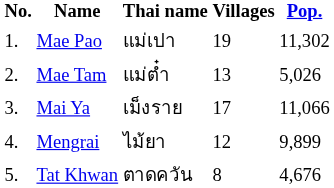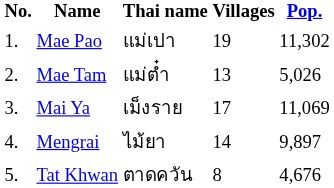Mai Ya | Pop.: 11,066 -> 11,069
Mengrai | Villages: 12 -> 14
Mengrai | Pop.: 9,899 -> 9,897
